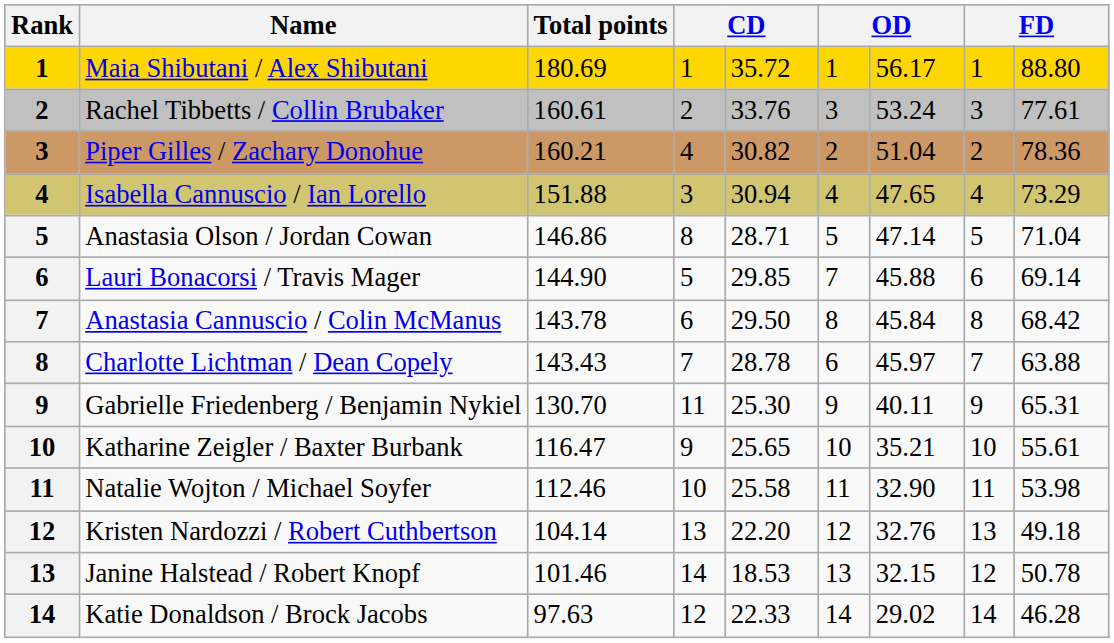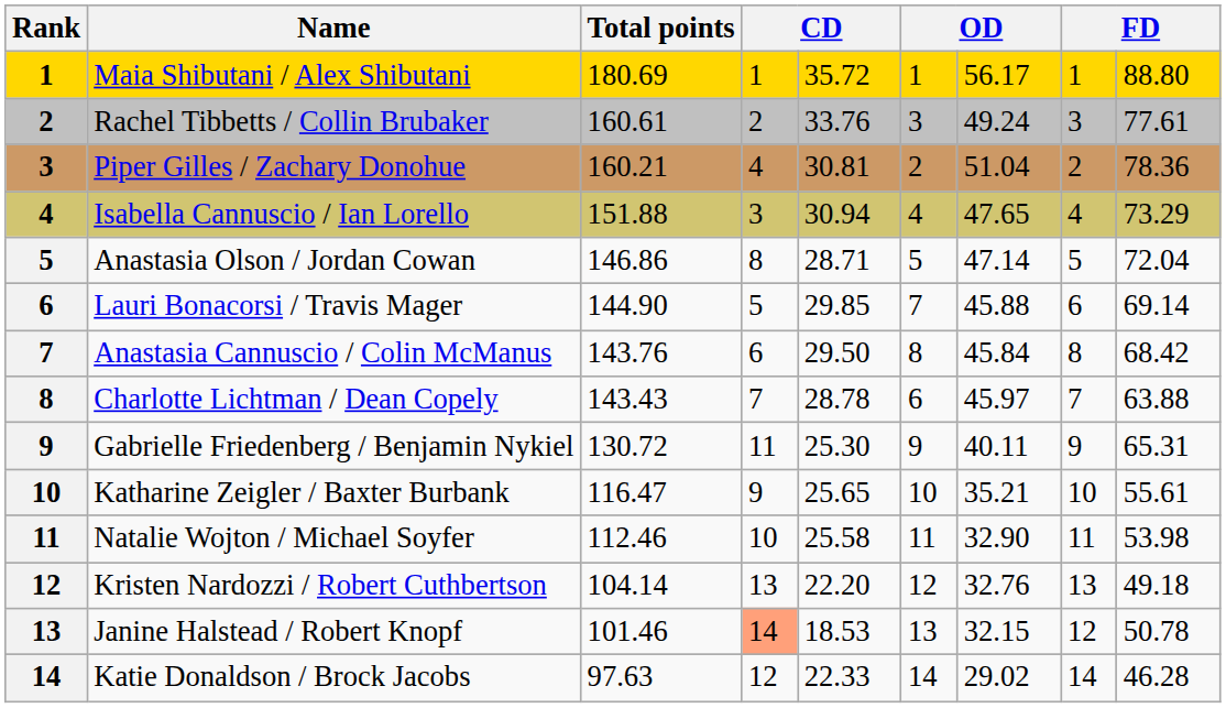Rachel Tibbetts / Collin Brubaker | column 7: 53.24 -> 49.24
Piper Gilles / Zachary Donohue | column 5: 30.82 -> 30.81
Anastasia Olson / Jordan Cowan | column 9: 71.04 -> 72.04
Anastasia Cannuscio / Colin McManus | Total points: 143.78 -> 143.76
Gabrielle Friedenberg / Benjamin Nykiel | Total points: 130.70 -> 130.72
Janine Halstead / Robert Knopf | column 4: no background -> lightsalmon background
